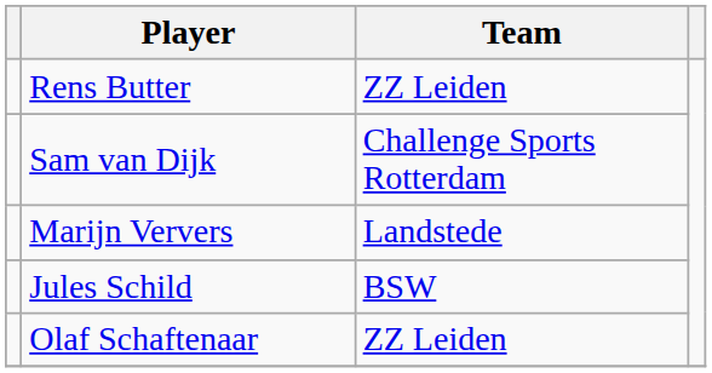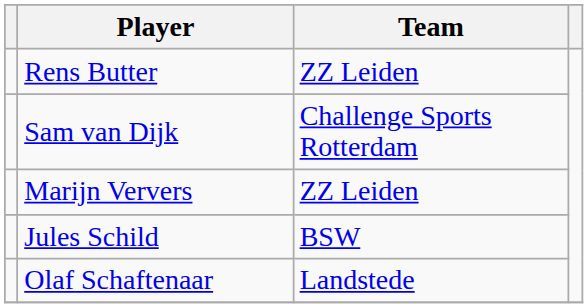Marijn Ververs | Team: Landstede -> ZZ Leiden
Olaf Schaftenaar | Team: ZZ Leiden -> Landstede
